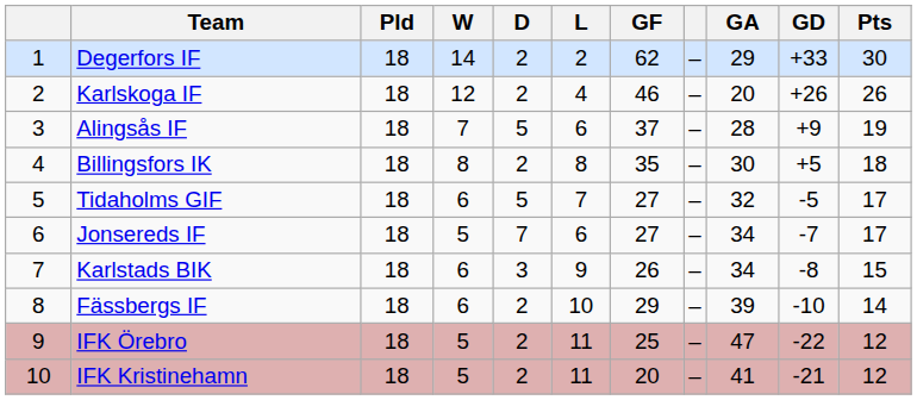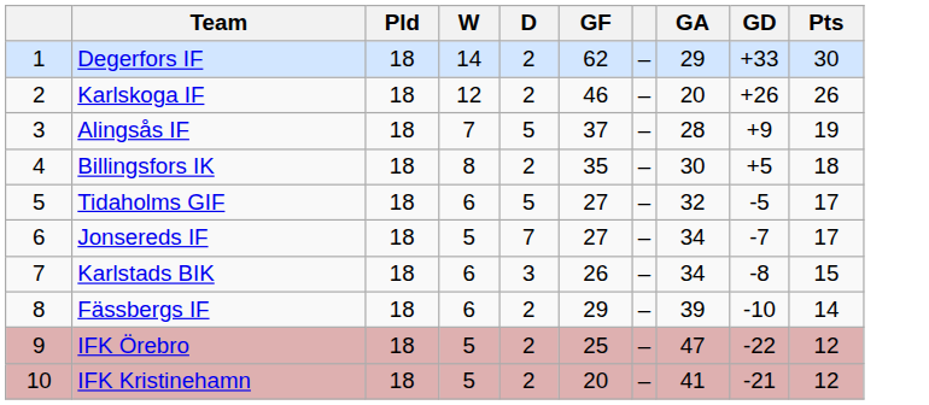- column: L | 2 | 4 | 6 | 8 | 7 | 6 | 9 | 10 | 11 | 11
